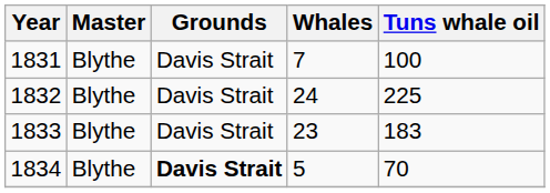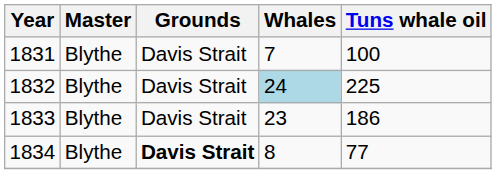1832 | Whales: no background -> lightblue background
1833 | Tuns whale oil: 183 -> 186
1834 | Whales: 5 -> 8
1834 | Tuns whale oil: 70 -> 77
